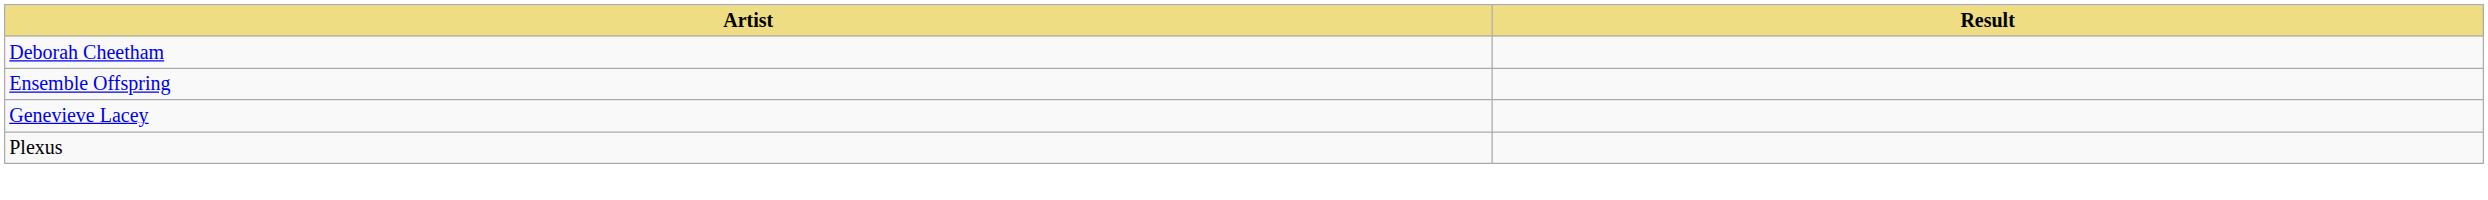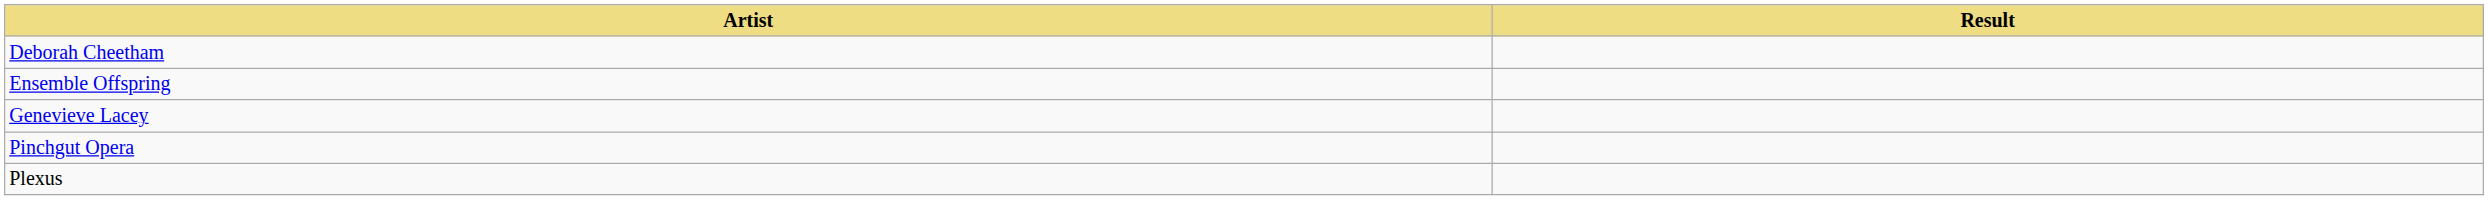+ row: Pinchgut Opera
